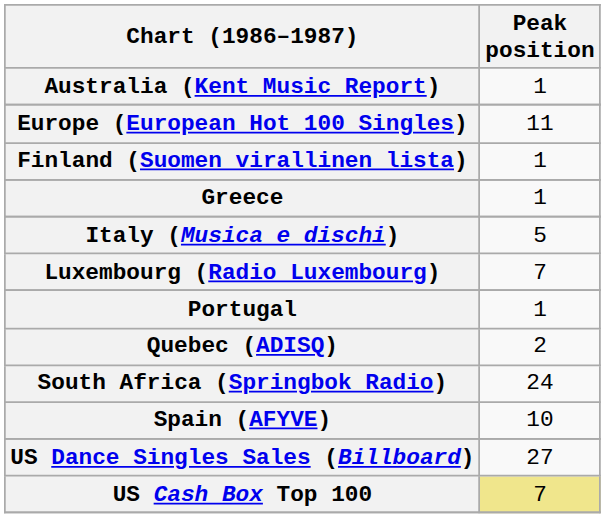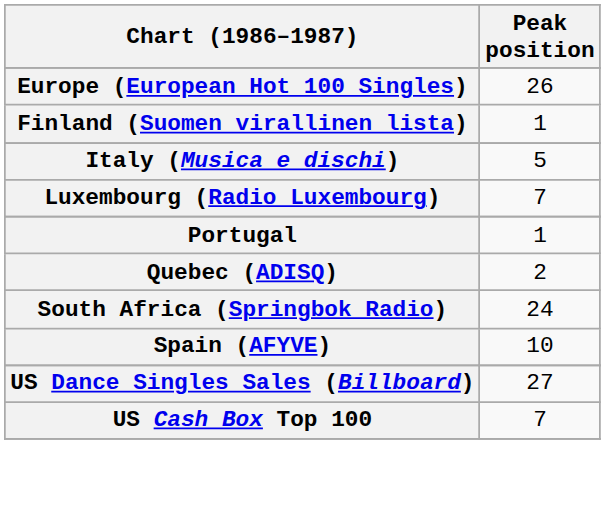- row: Australia (Kent Music Report) | 1
Europe (European Hot 100 Singles) | Peak position: 11 -> 26
- row: Greece | 1
US Cash Box Top 100 | Peak position: khaki background -> no background
